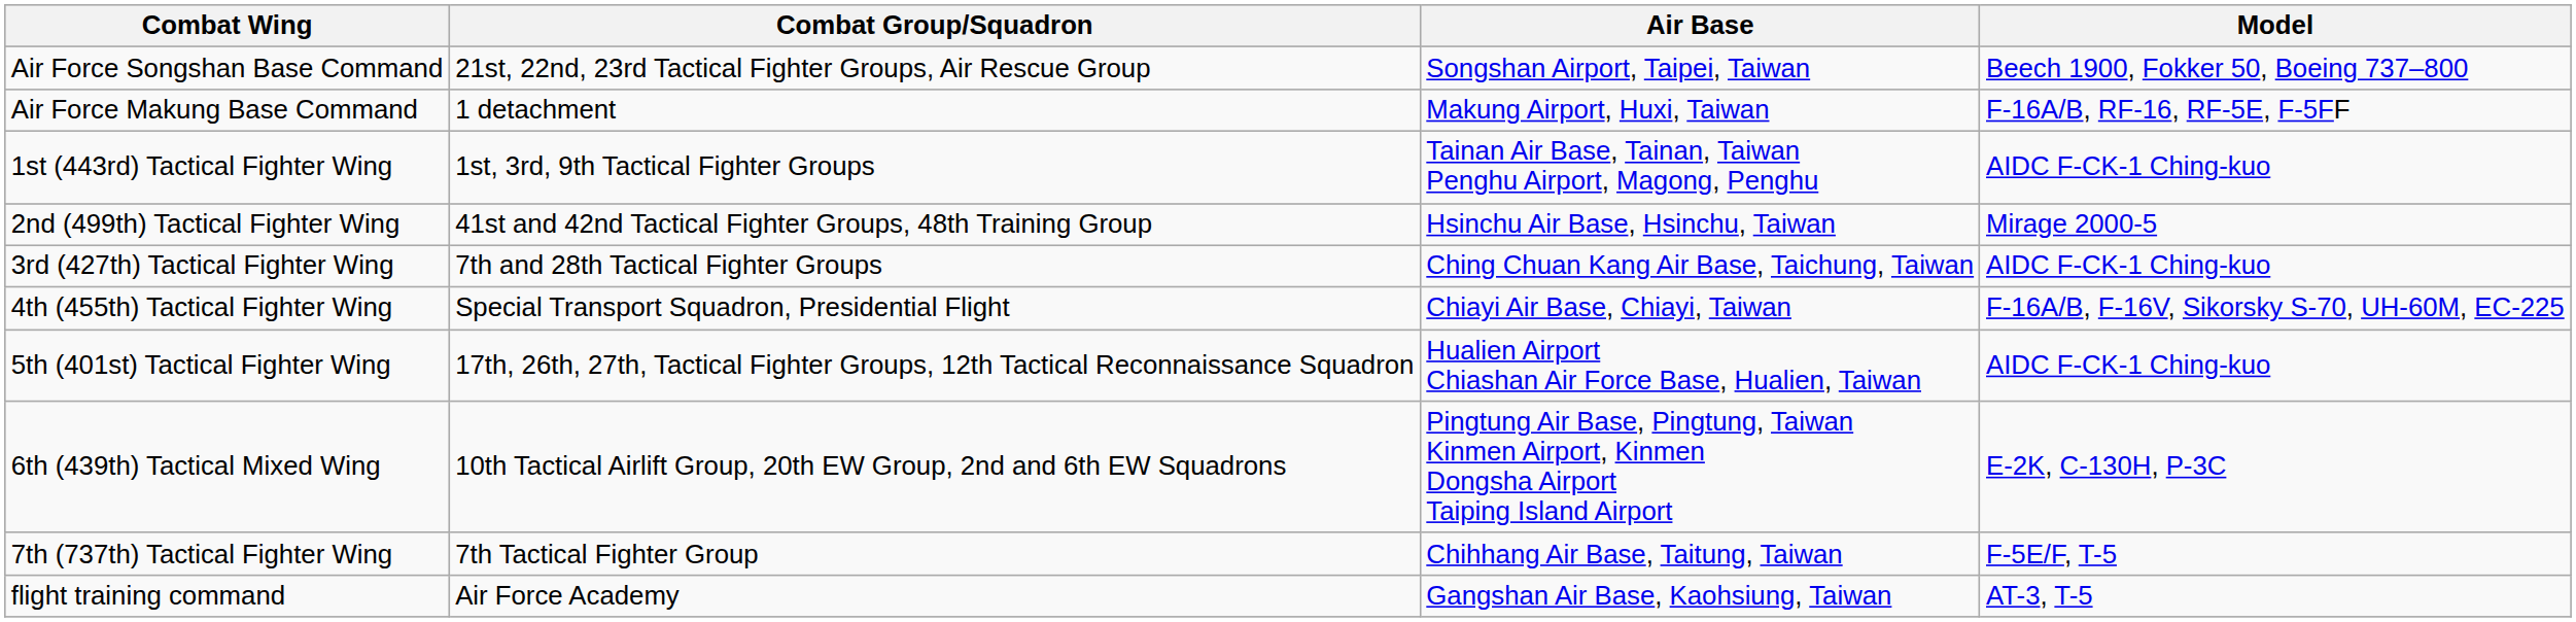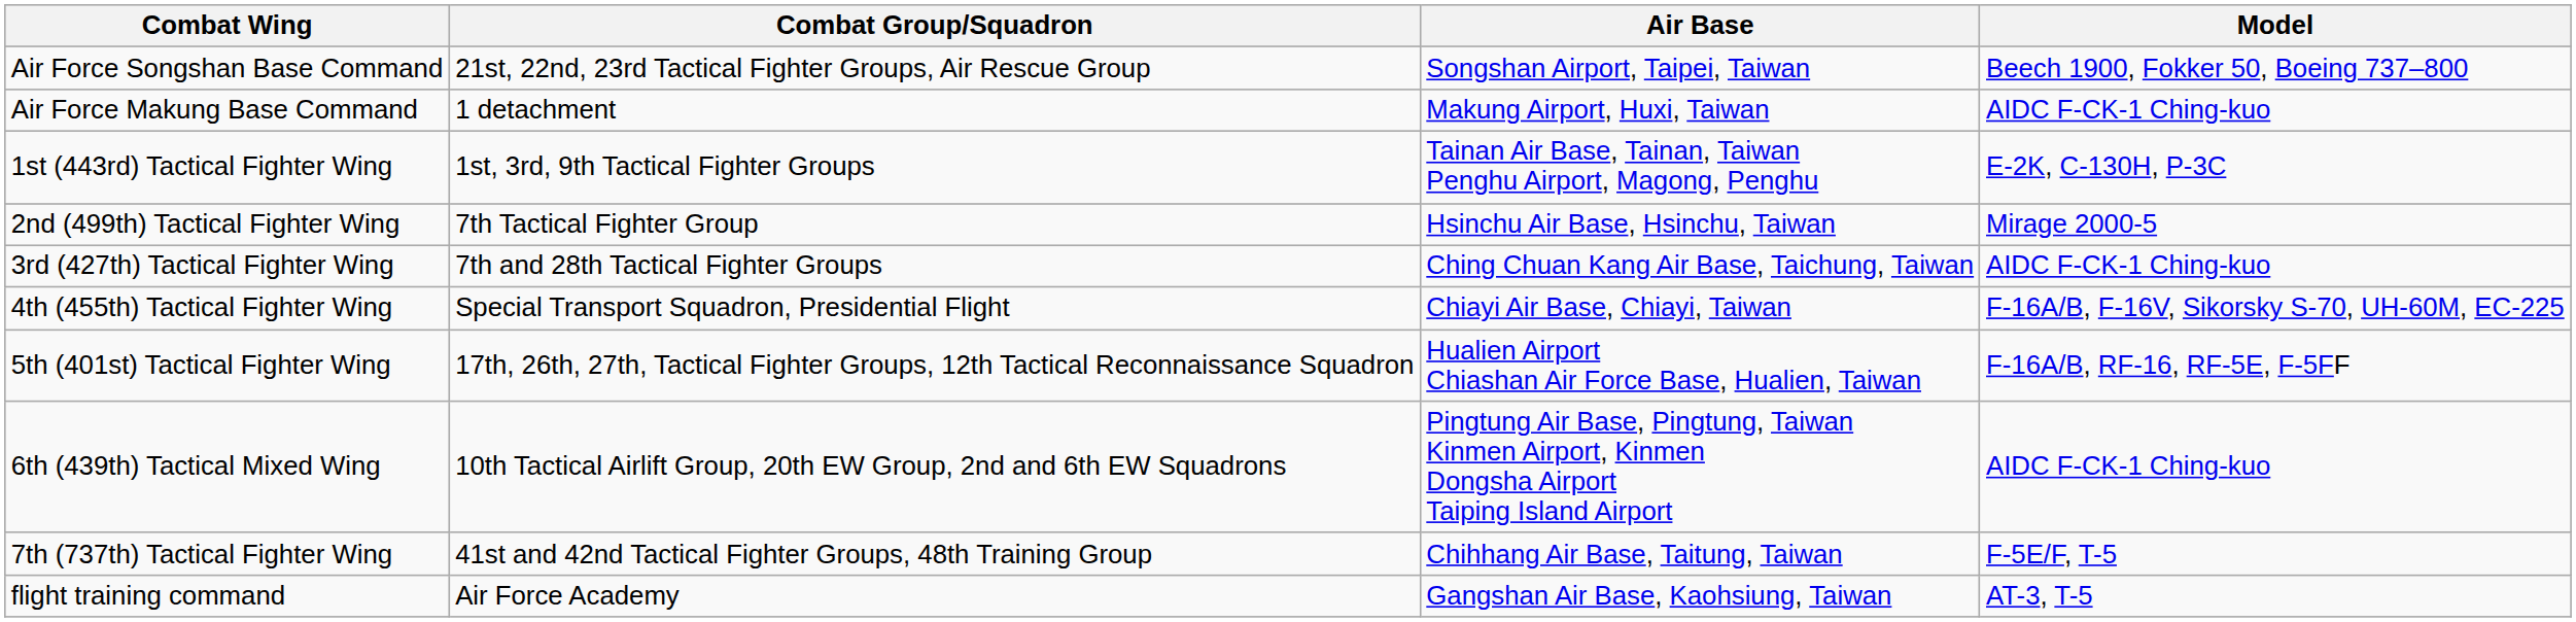Air Force Makung Base Command | Model: F-16A/B, RF-16, RF-5E, F-5FF -> AIDC F-CK-1 Ching-kuo
1st (443rd) Tactical Fighter Wing | Model: AIDC F-CK-1 Ching-kuo -> E-2K, C-130H, P-3C
2nd (499th) Tactical Fighter Wing | Combat Group/Squadron: 41st and 42nd Tactical Fighter Groups, 48th Training Group -> 7th Tactical Fighter Group
5th (401st) Tactical Fighter Wing | Model: AIDC F-CK-1 Ching-kuo -> F-16A/B, RF-16, RF-5E, F-5FF
6th (439th) Tactical Mixed Wing | Model: E-2K, C-130H, P-3C -> AIDC F-CK-1 Ching-kuo
7th (737th) Tactical Fighter Wing | Combat Group/Squadron: 7th Tactical Fighter Group -> 41st and 42nd Tactical Fighter Groups, 48th Training Group
